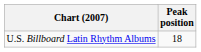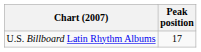U.S. Billboard Latin Rhythm Albums | Peak position: 18 -> 17
